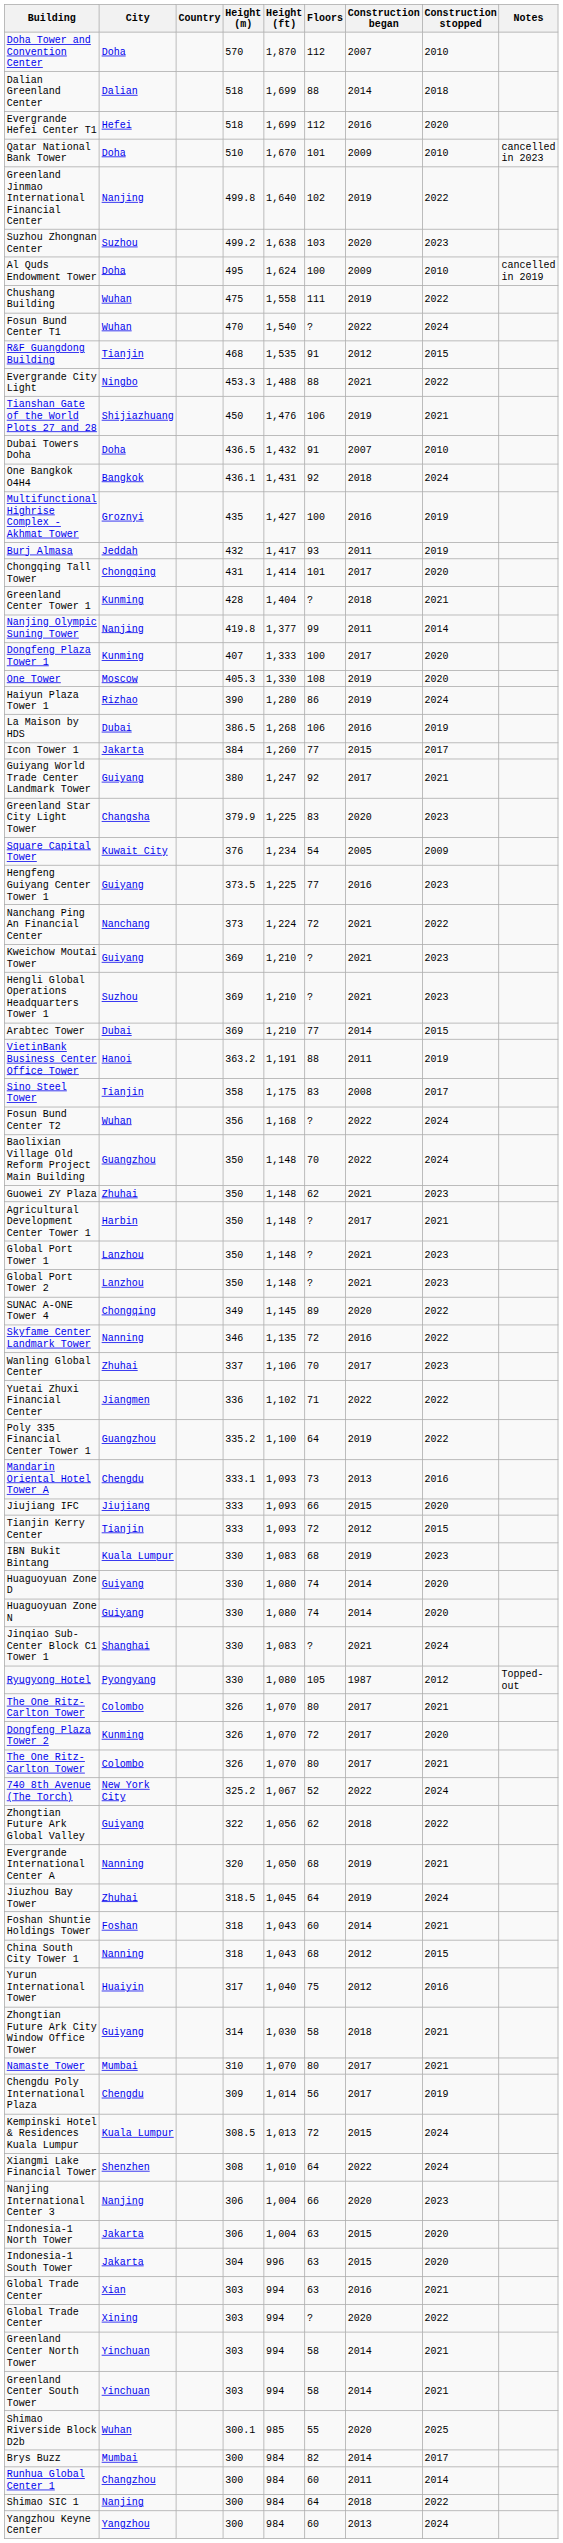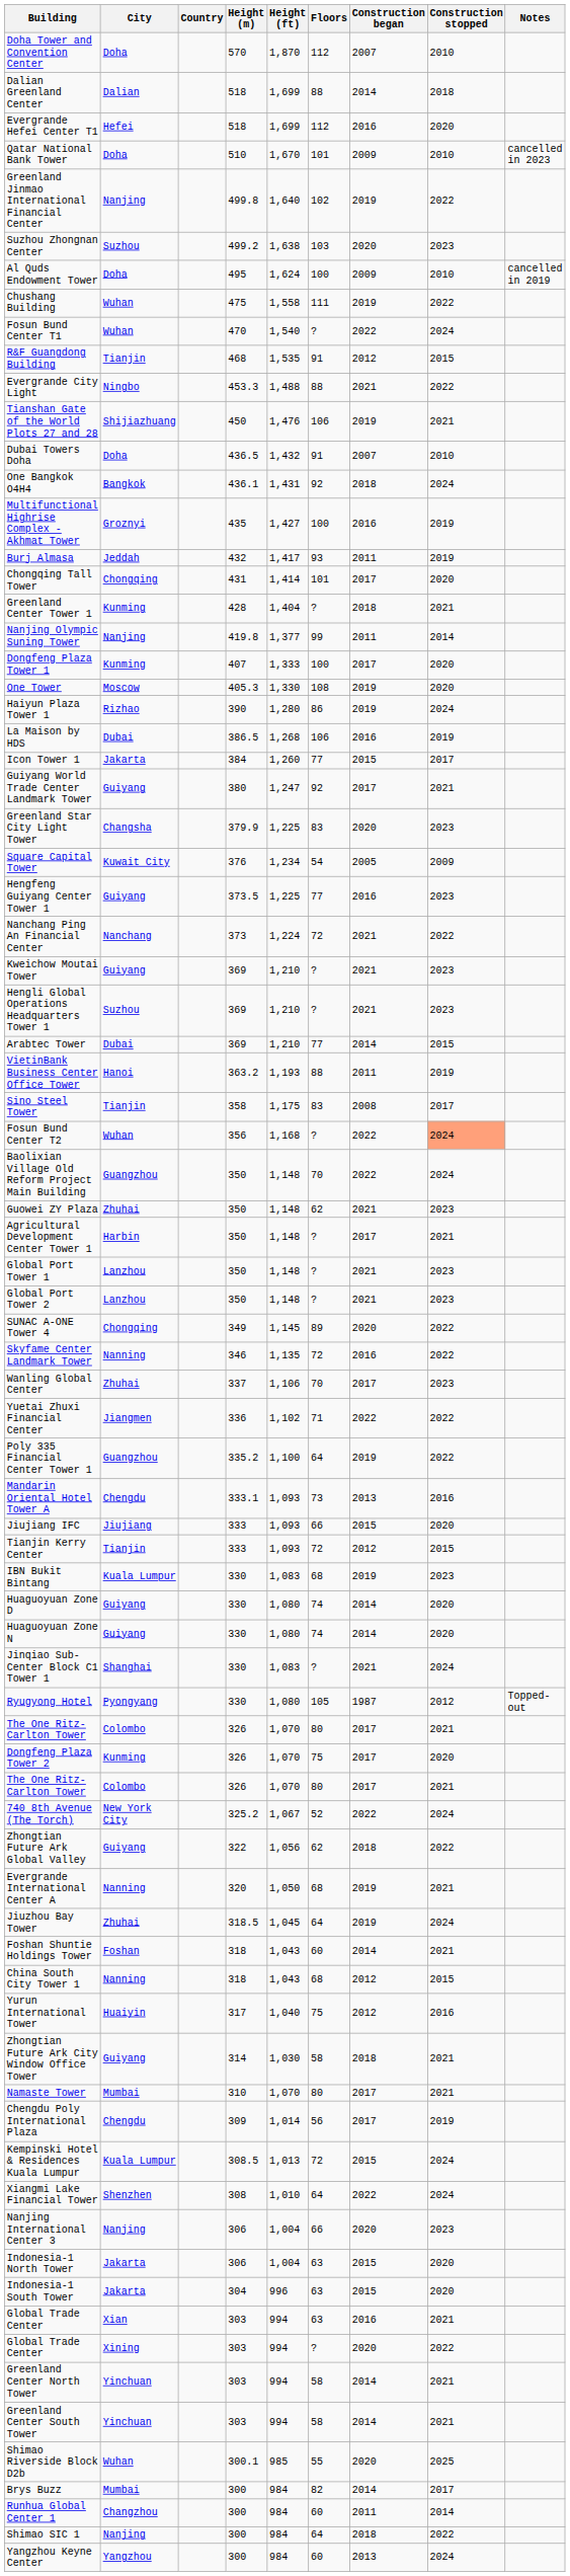VietinBank Business Center Office Tower | Height (ft): 1,191 -> 1,193
Fosun Bund Center T2 | Construction stopped: no background -> lightsalmon background
Dongfeng Plaza Tower 2 | Floors: 72 -> 75
